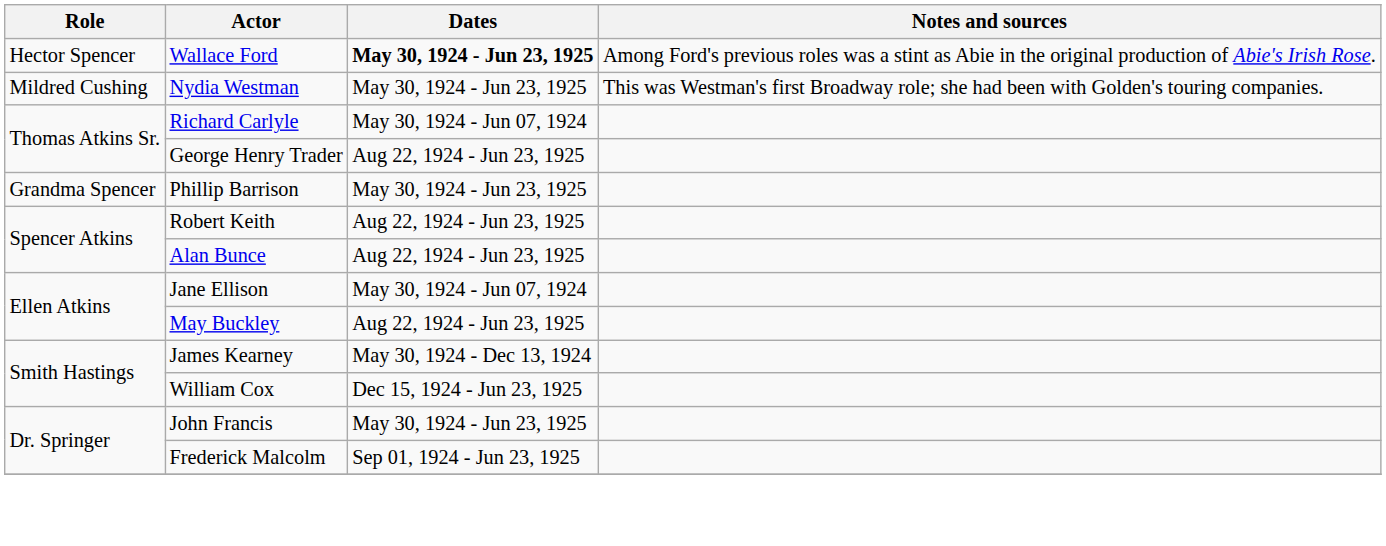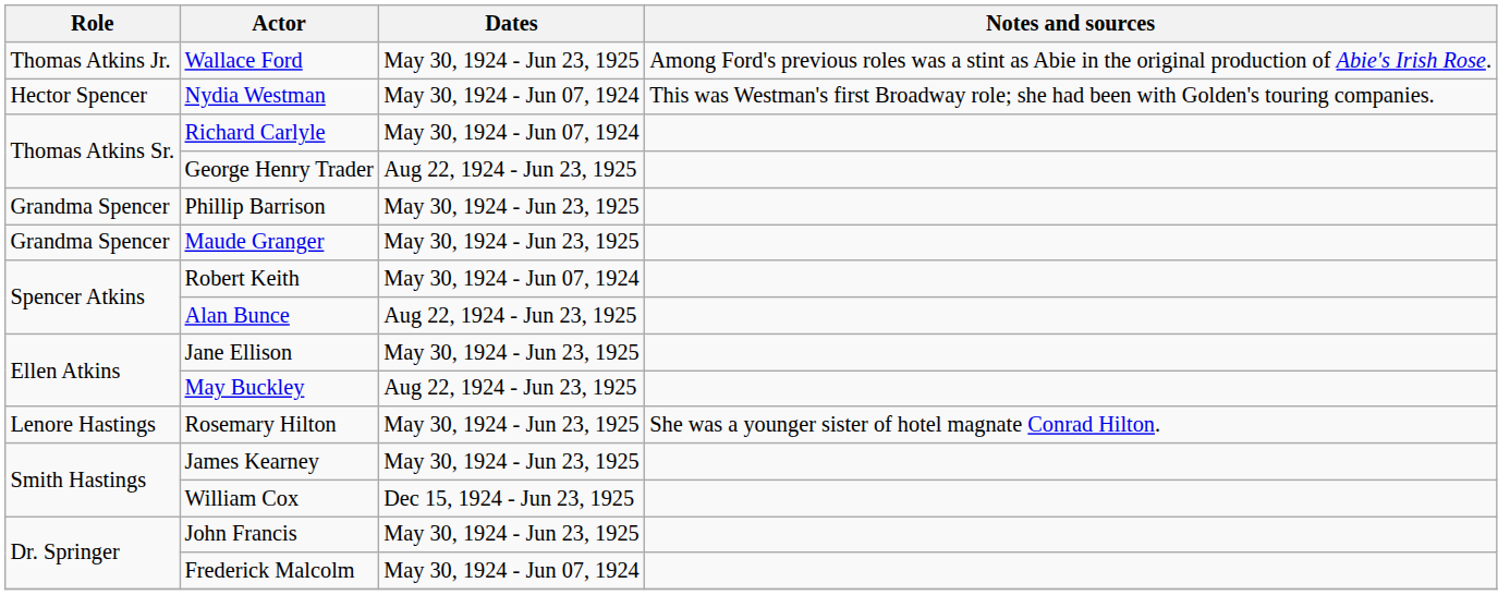Wallace Ford | Role: Hector Spencer -> Thomas Atkins Jr.
Wallace Ford | Dates: bold -> normal
Nydia Westman | Role: Mildred Cushing -> Hector Spencer
Nydia Westman | Dates: May 30, 1924 - Jun 23, 1925 -> May 30, 1924 - Jun 07, 1924
+ row: Grandma Spencer | Maude Granger | May 30, 1924 - Jun 23, 1925
Robert Keith | Dates: Aug 22, 1924 - Jun 23, 1925 -> May 30, 1924 - Jun 07, 1924
Jane Ellison | Dates: May 30, 1924 - Jun 07, 1924 -> May 30, 1924 - Jun 23, 1925
+ row: Lenore Hastings | Rosemary Hilton | May 30, 1924 - Jun 23, 1925 | She was a younger sister of hotel magnate Conrad Hilton.
James Kearney | Dates: May 30, 1924 - Dec 13, 1924 -> May 30, 1924 - Jun 23, 1925
Frederick Malcolm | Dates: Sep 01, 1924 - Jun 23, 1925 -> May 30, 1924 - Jun 07, 1924
